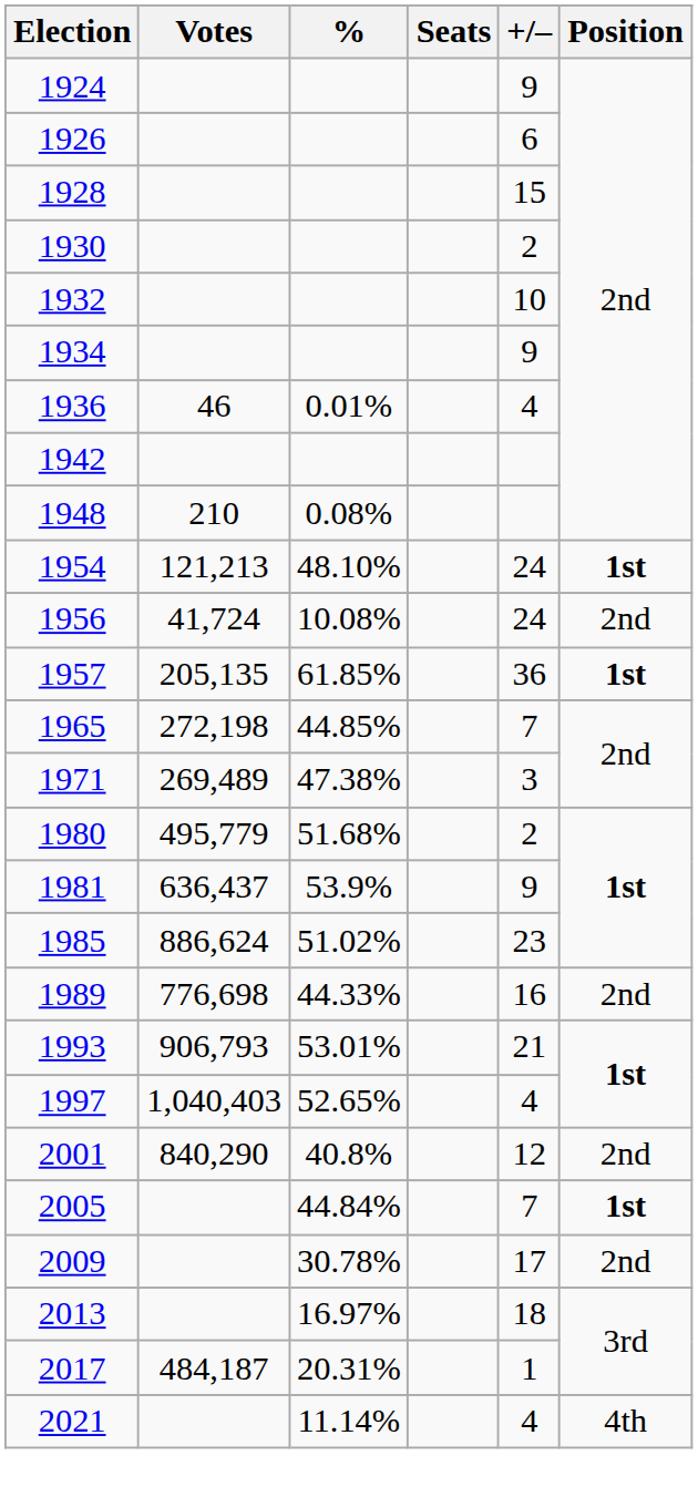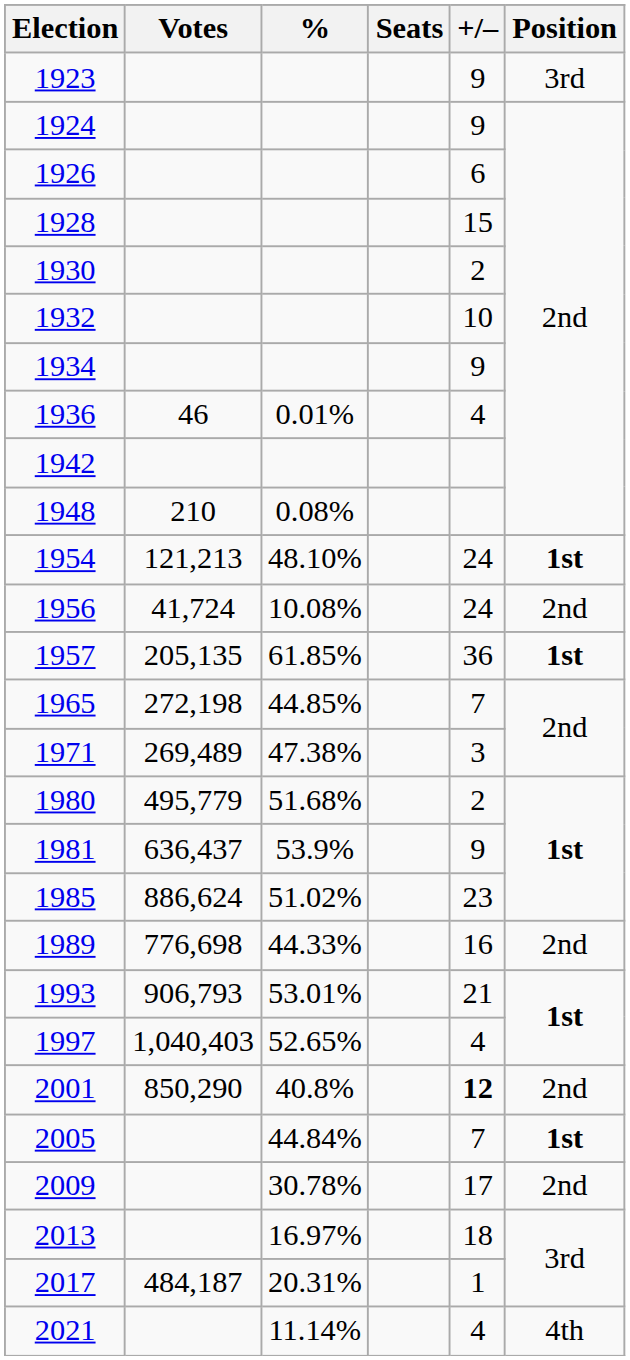+ row: 1923 | 9 | 3rd
2001 | Votes: 840,290 -> 850,290
2001 | +/–: normal -> bold
